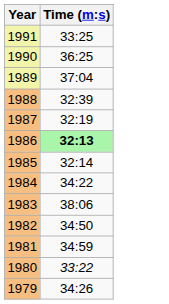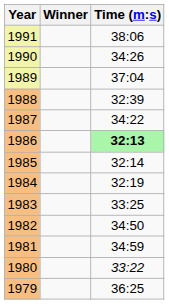+ column: Winner
1991 | Time (m:s): 33:25 -> 38:06
1990 | Time (m:s): 36:25 -> 34:26
1987 | Time (m:s): 32:19 -> 34:22
1984 | Time (m:s): 34:22 -> 32:19
1983 | Time (m:s): 38:06 -> 33:25
1979 | Time (m:s): 34:26 -> 36:25
